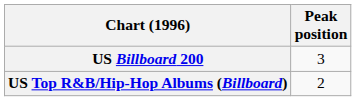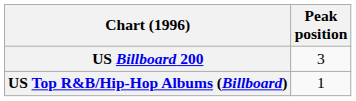US Top R&B/Hip-Hop Albums (Billboard) | Peak position: 2 -> 1
